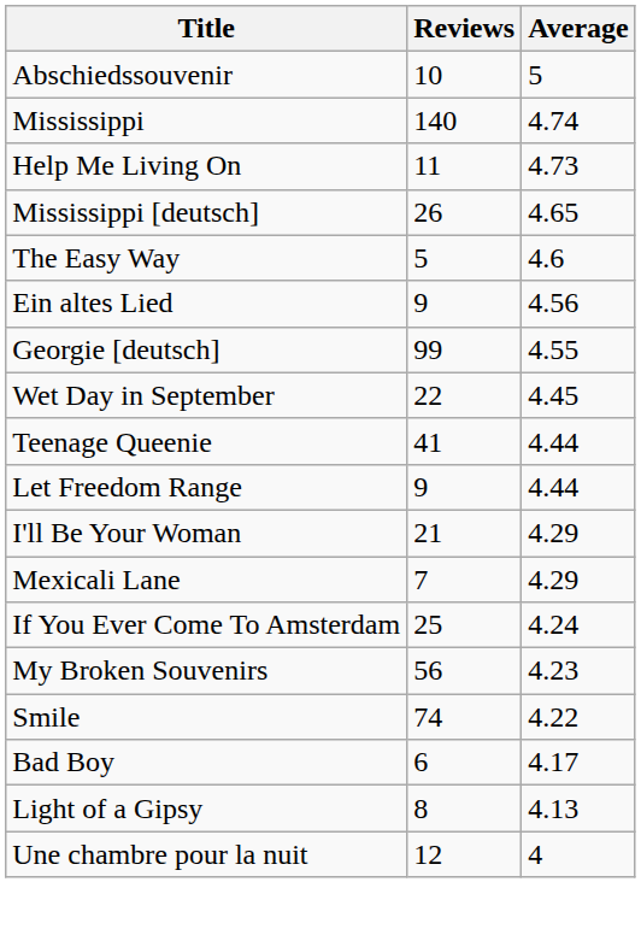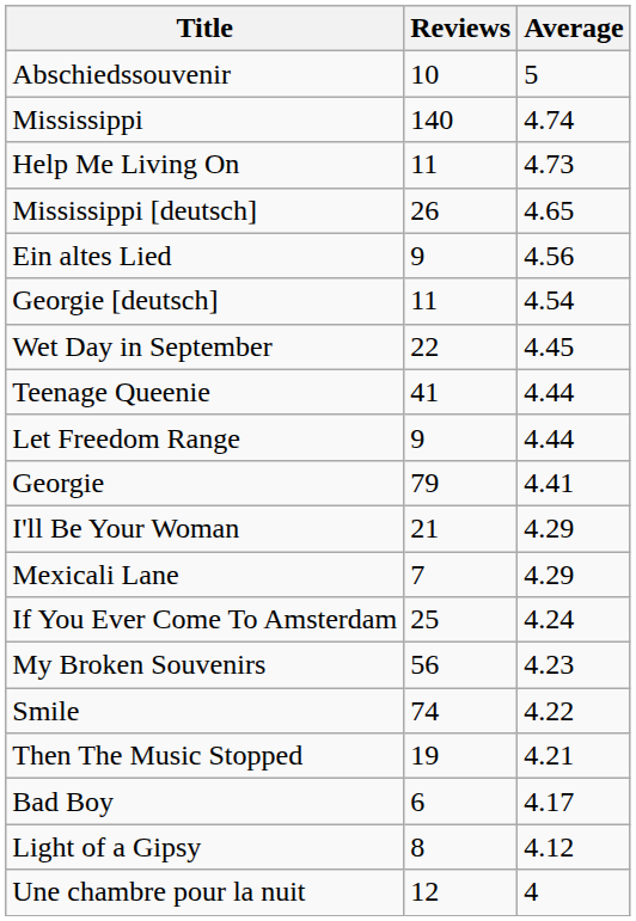- row: The Easy Way | 5 | 4.6
Georgie [deutsch] | Reviews: 99 -> 11
Georgie [deutsch] | Average: 4.55 -> 4.54
+ row: Georgie | 79 | 4.41
+ row: Then The Music Stopped | 19 | 4.21
Light of a Gipsy | Average: 4.13 -> 4.12
